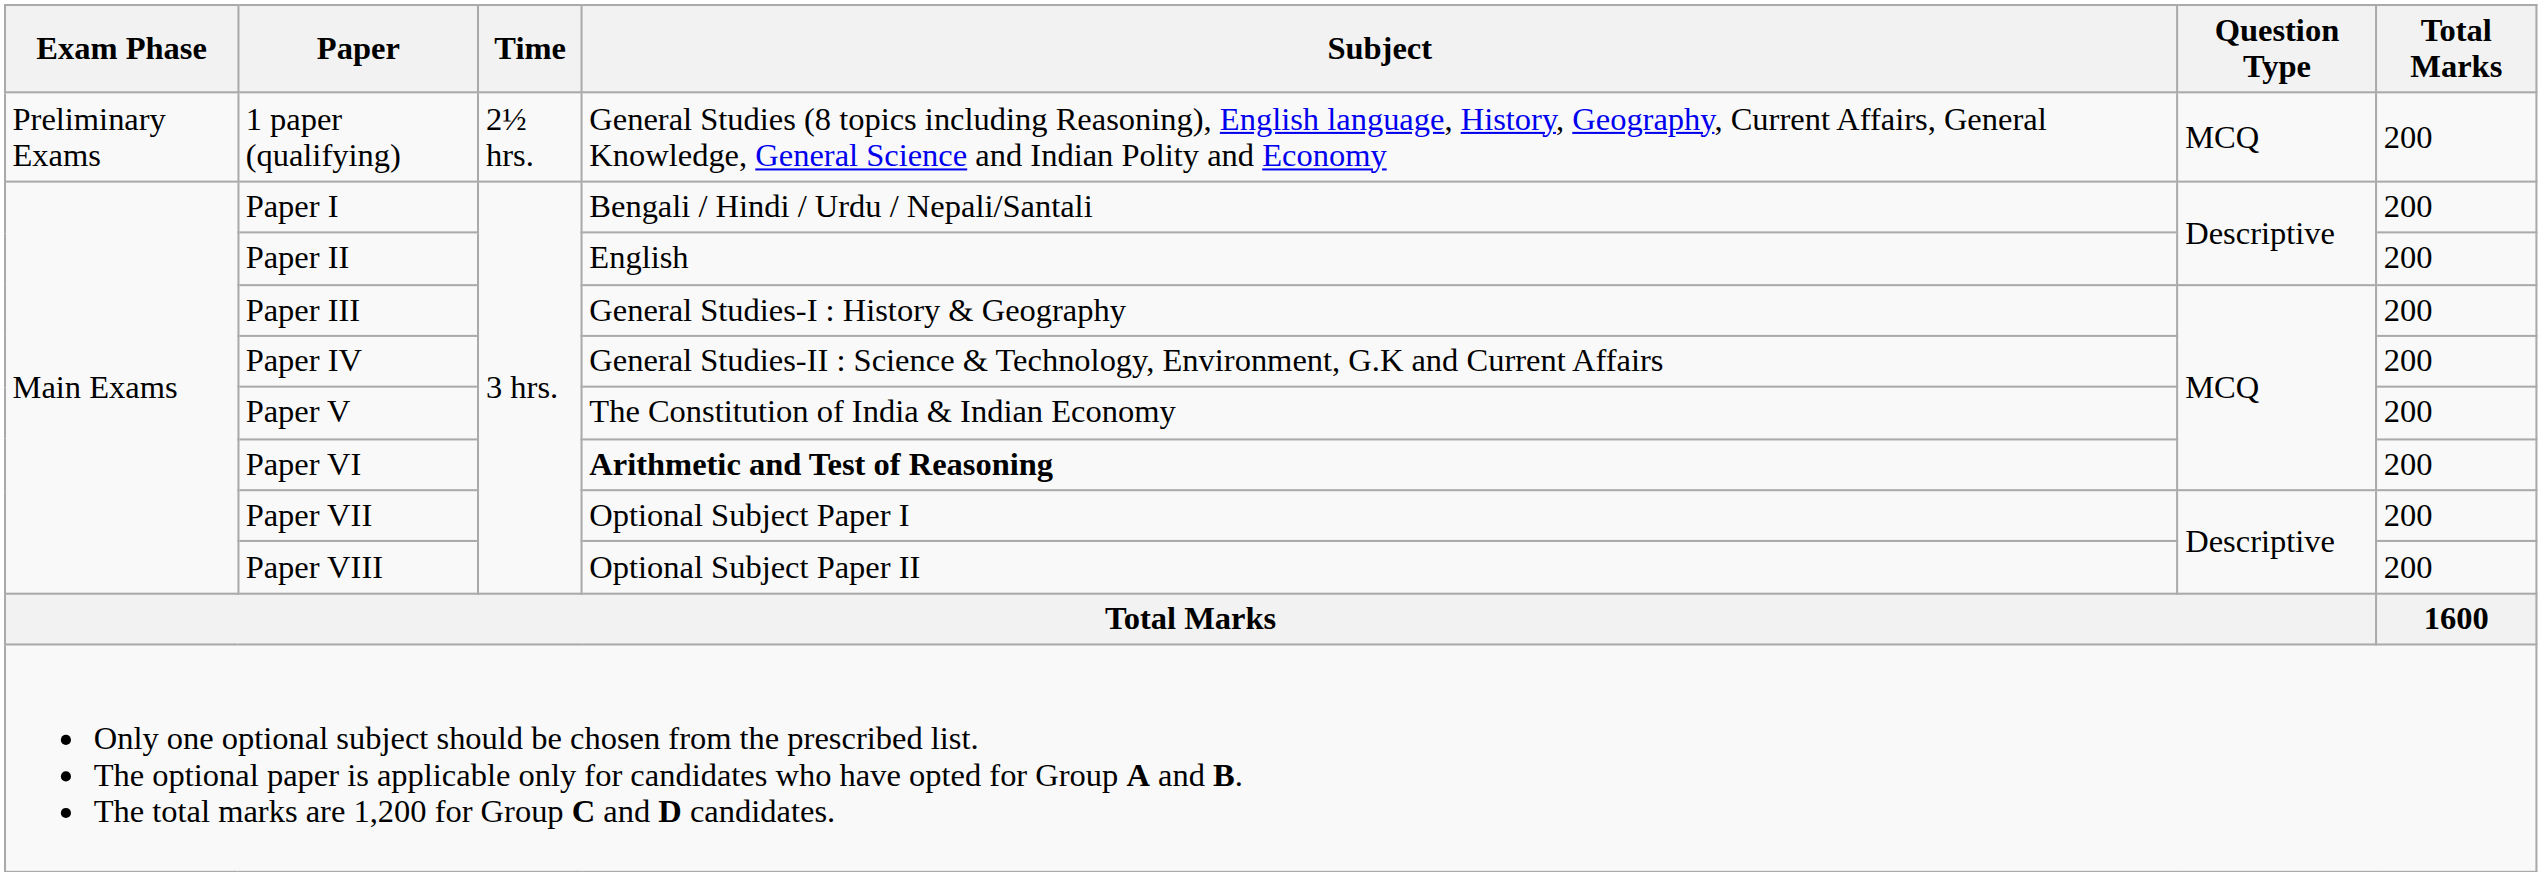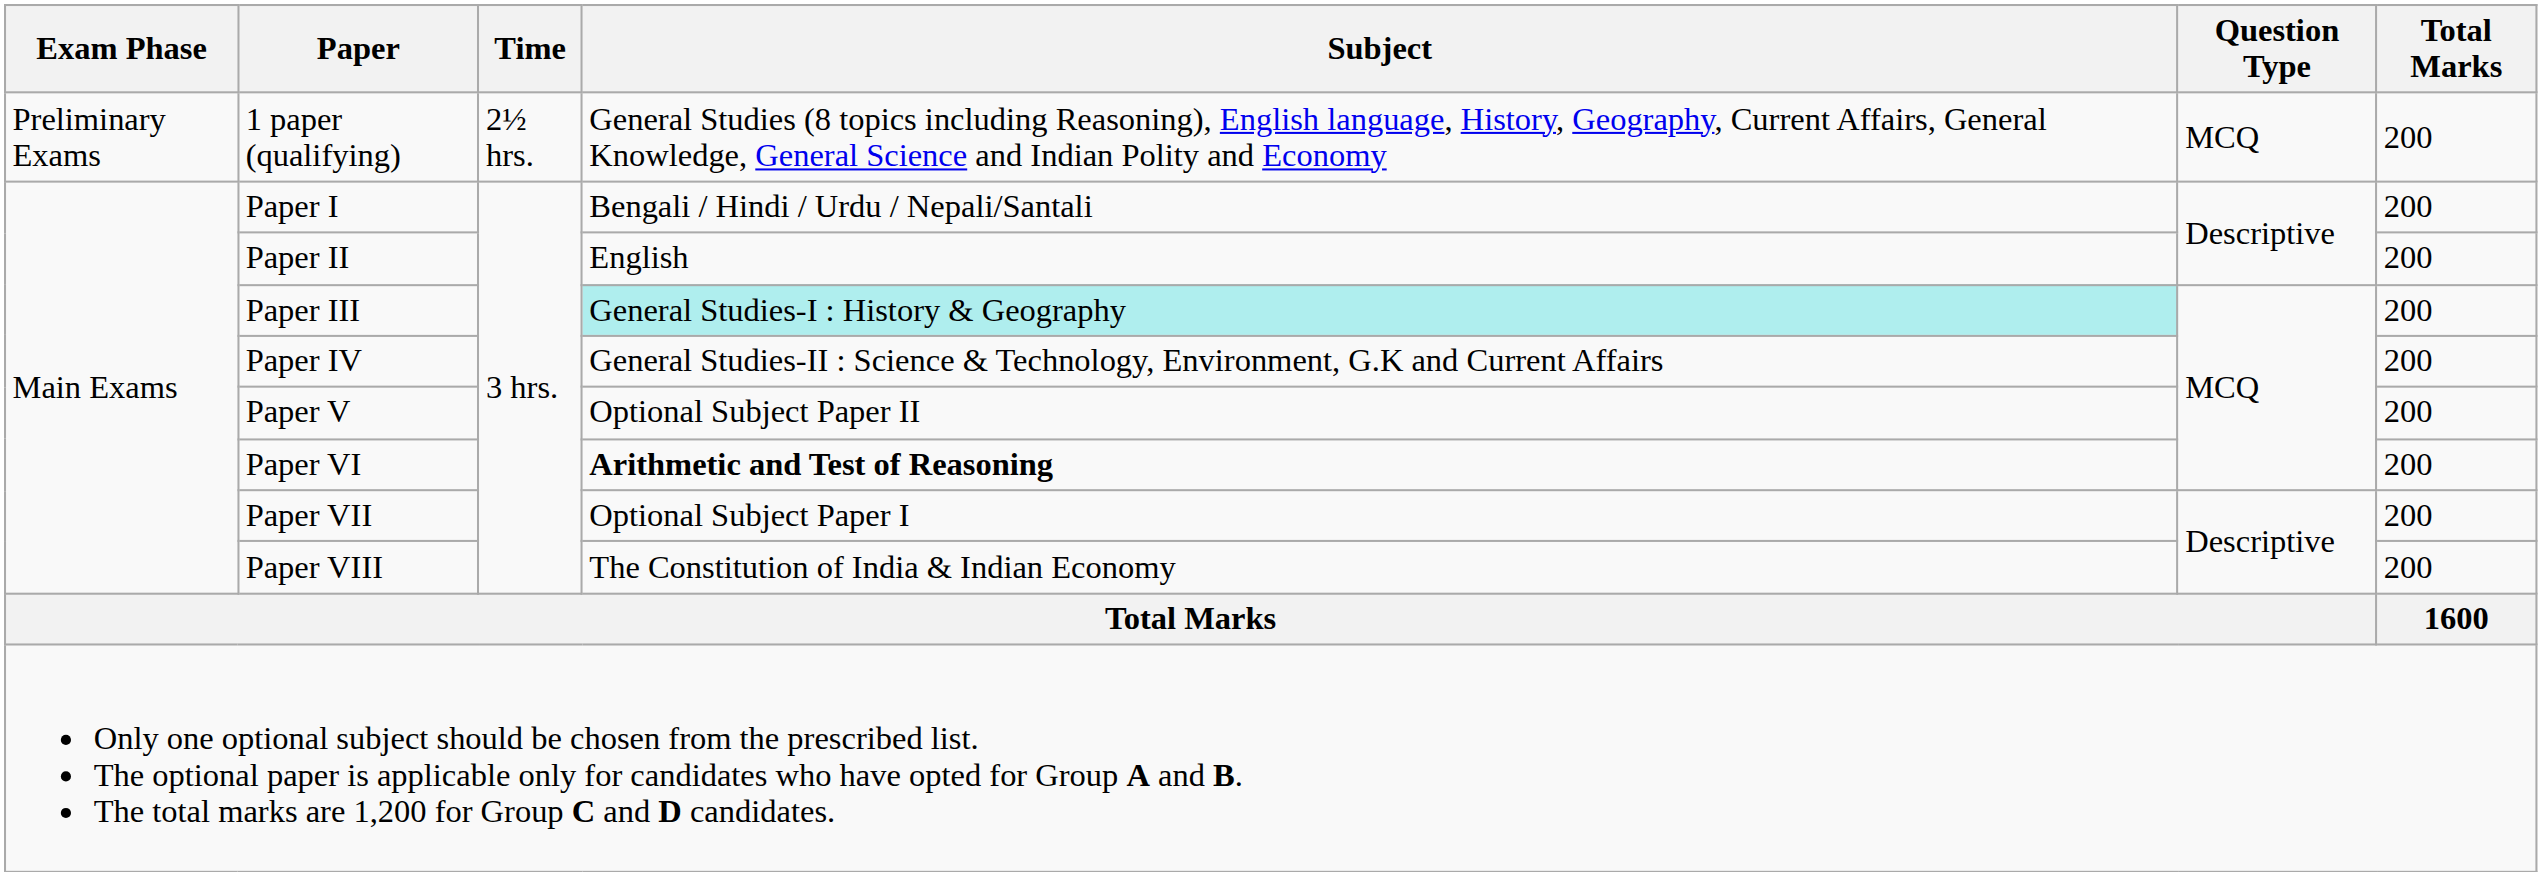Paper III | Subject: no background -> paleturquoise background
Paper V | Subject: The Constitution of India & Indian Economy -> Optional Subject Paper II
Paper VIII | Subject: Optional Subject Paper II -> The Constitution of India & Indian Economy
